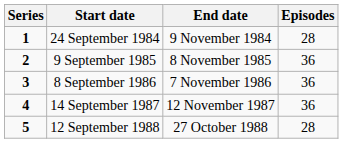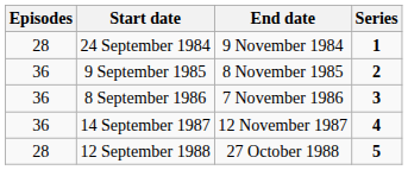columns swapped: Series <-> Episodes
